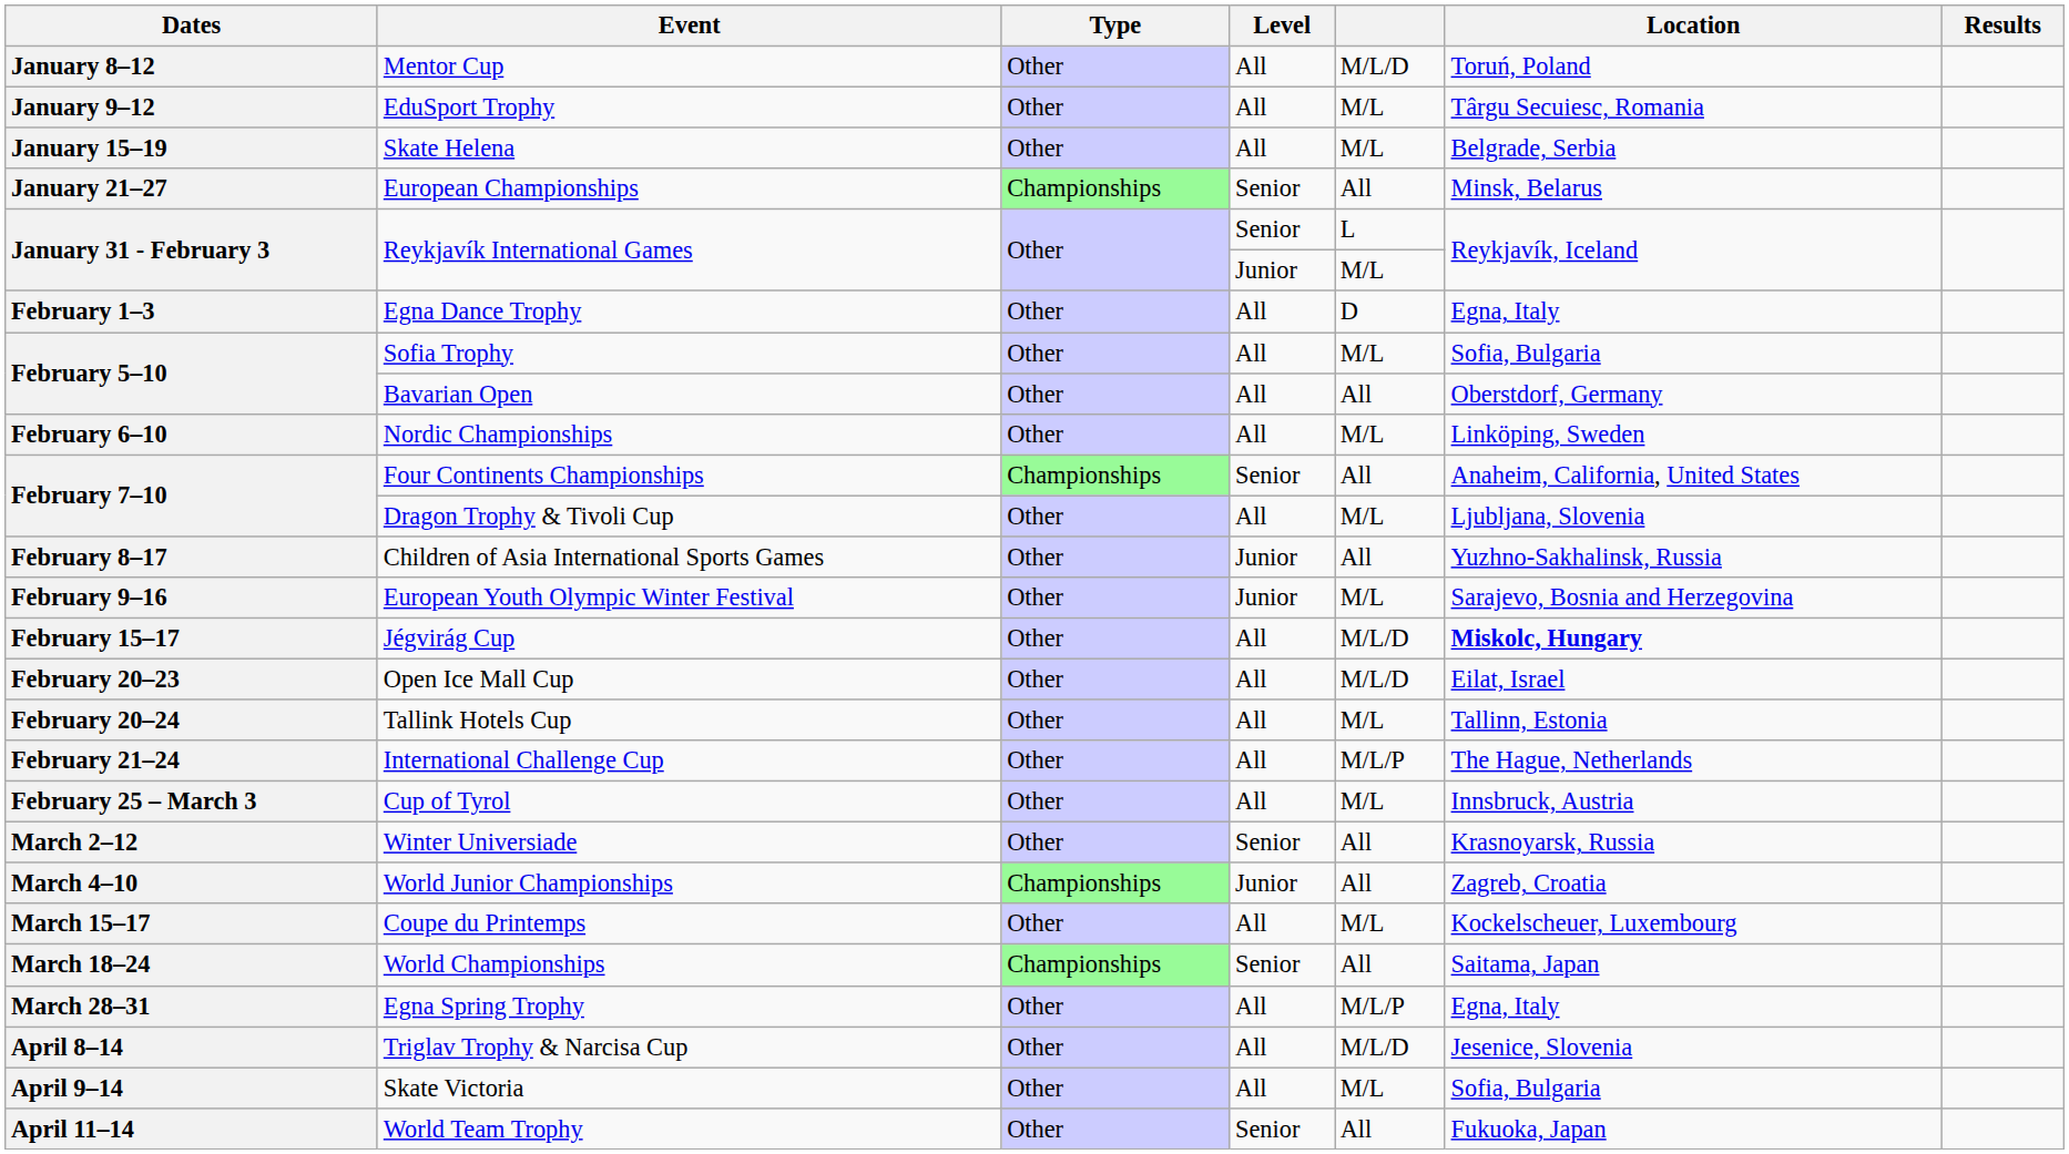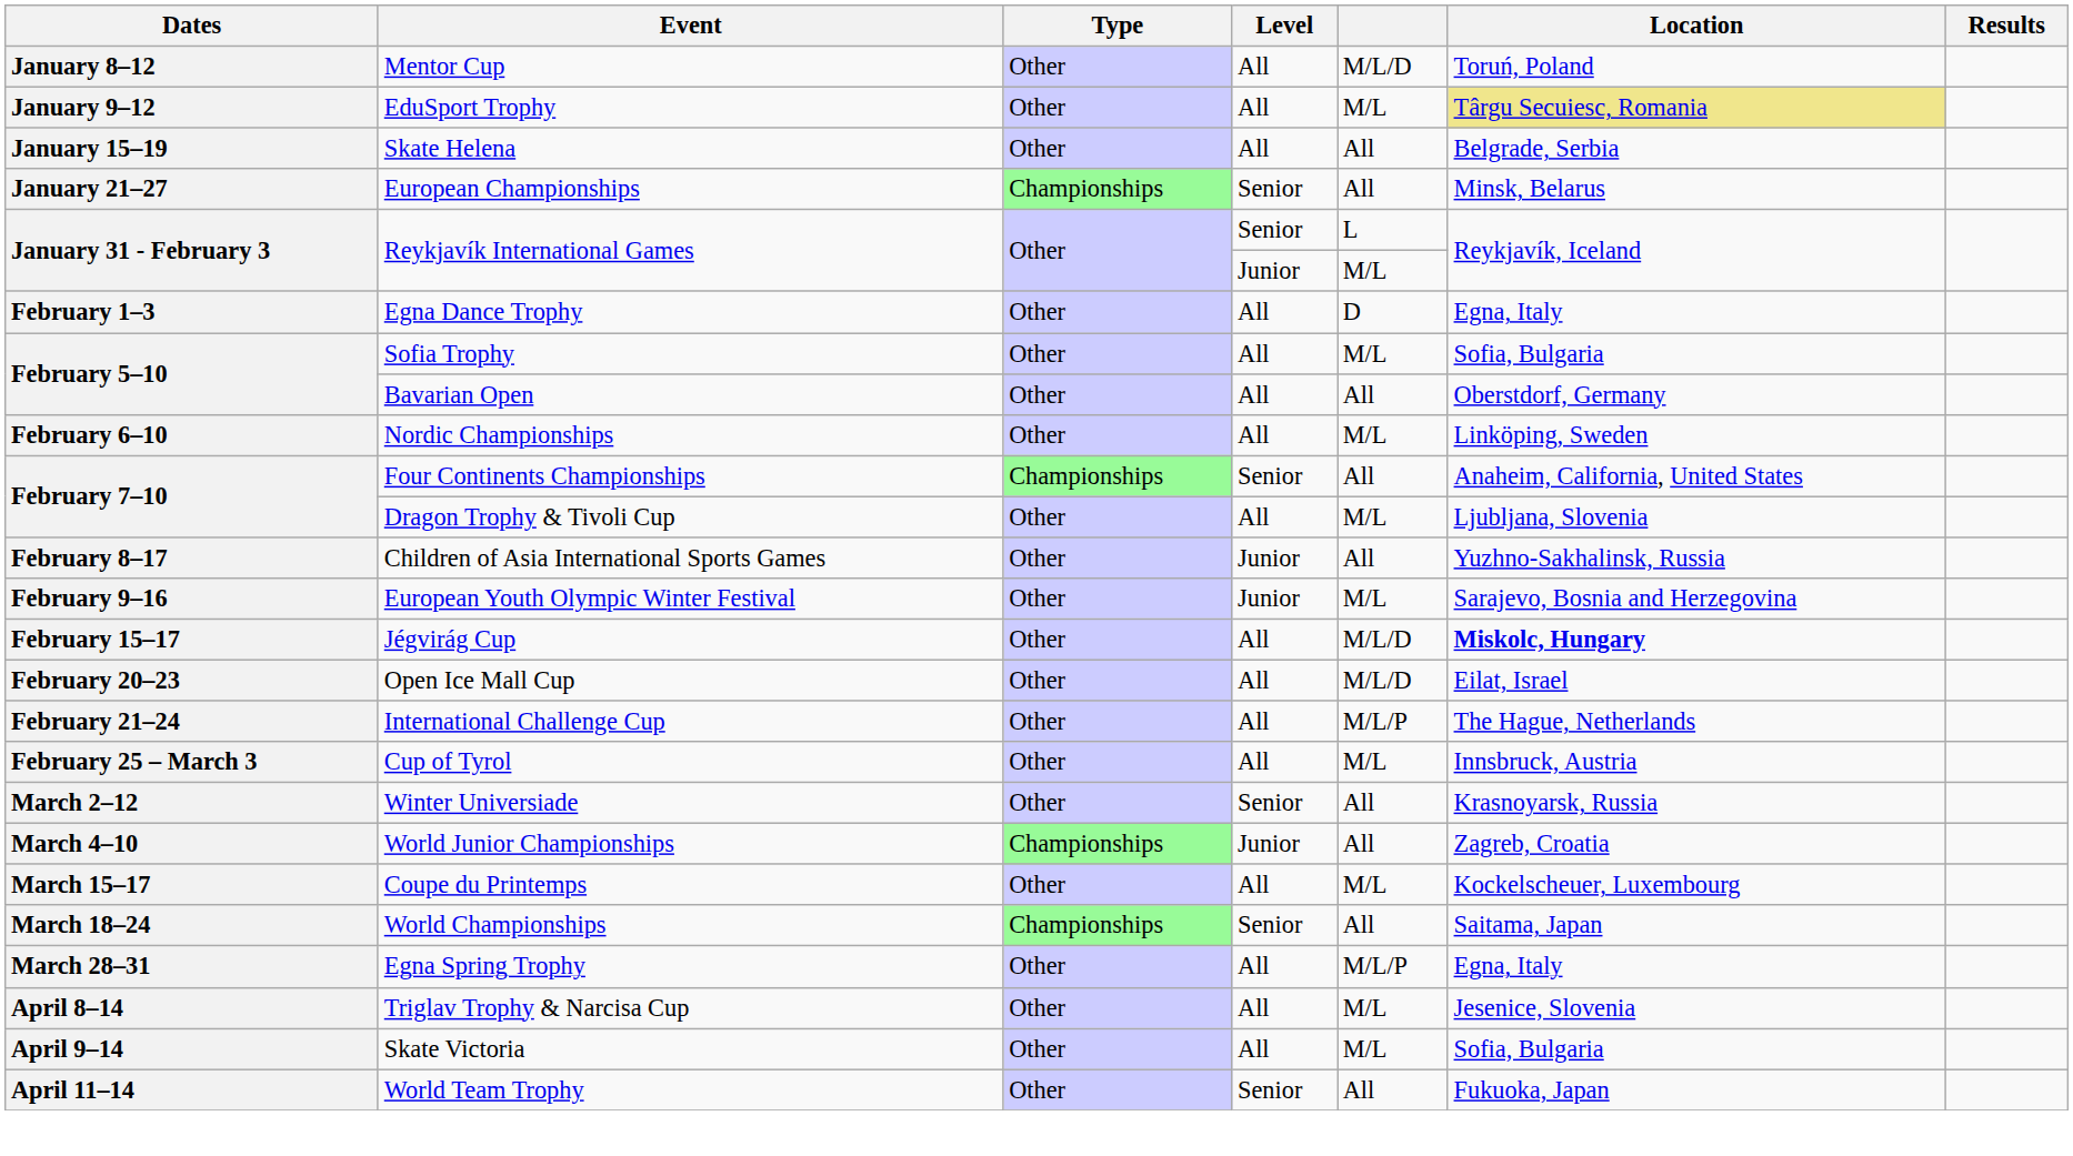EduSport Trophy | Location: no background -> khaki background
Skate Helena | column 5: M/L -> All
- row: February 20–24 | Tallink Hotels Cup | Other | All | M/L | Tallinn, Estonia
Triglav Trophy & Narcisa Cup | column 5: M/L/D -> M/L
